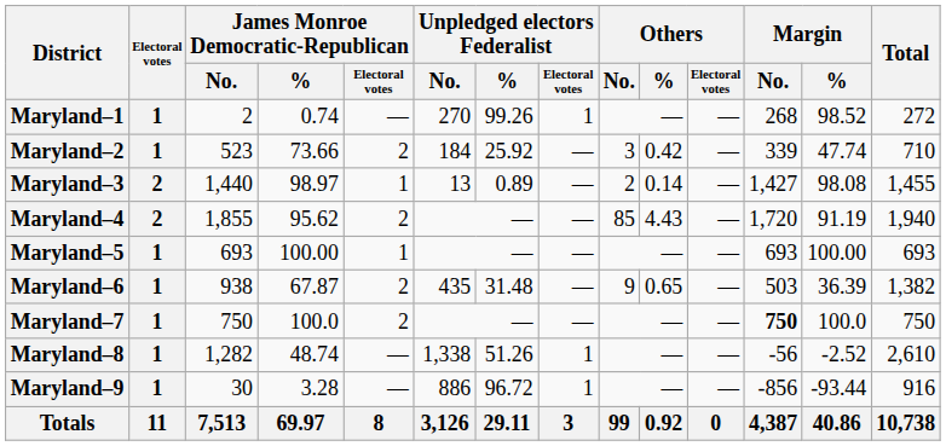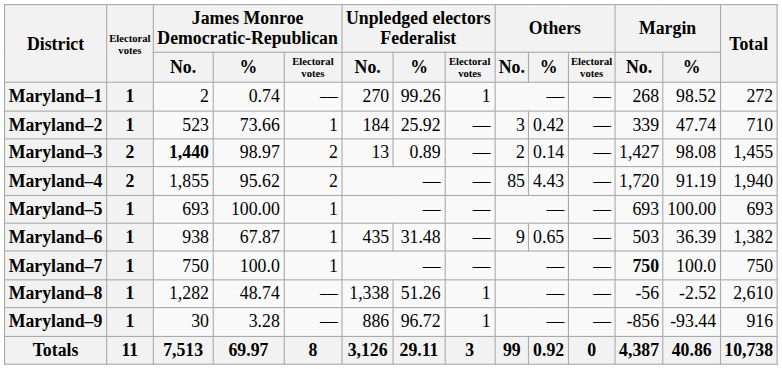Maryland–2 | James Monroe Democratic-Republican / Electoral votes: 2 -> 1
Maryland–3 | James Monroe Democratic-Republican / No.: normal -> bold
Maryland–3 | James Monroe Democratic-Republican / Electoral votes: 1 -> 2
Maryland–6 | James Monroe Democratic-Republican / Electoral votes: 2 -> 1
Maryland–7 | James Monroe Democratic-Republican / Electoral votes: 2 -> 1
